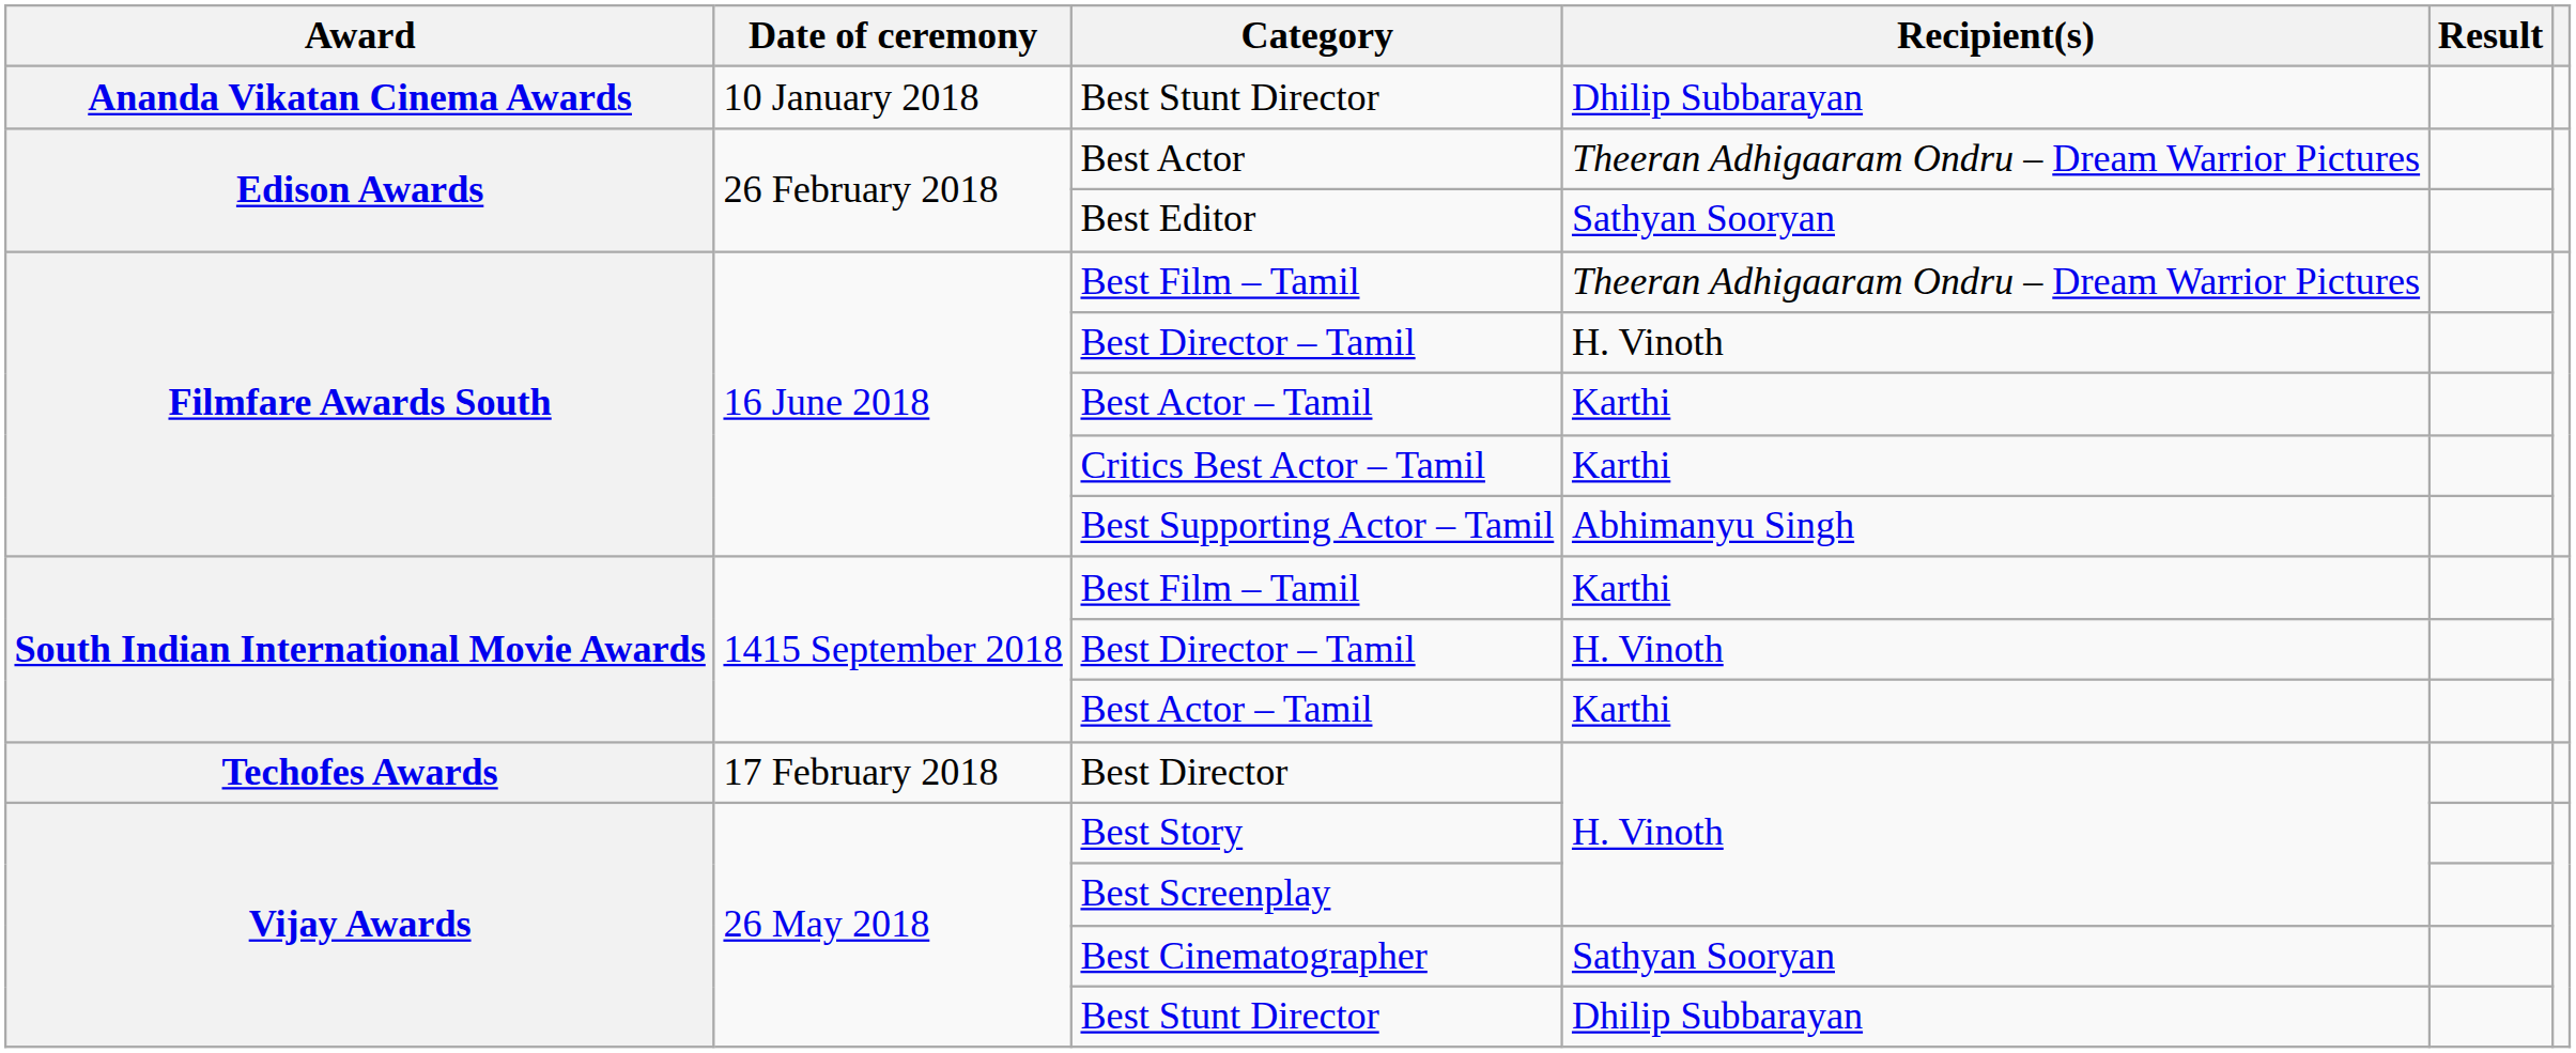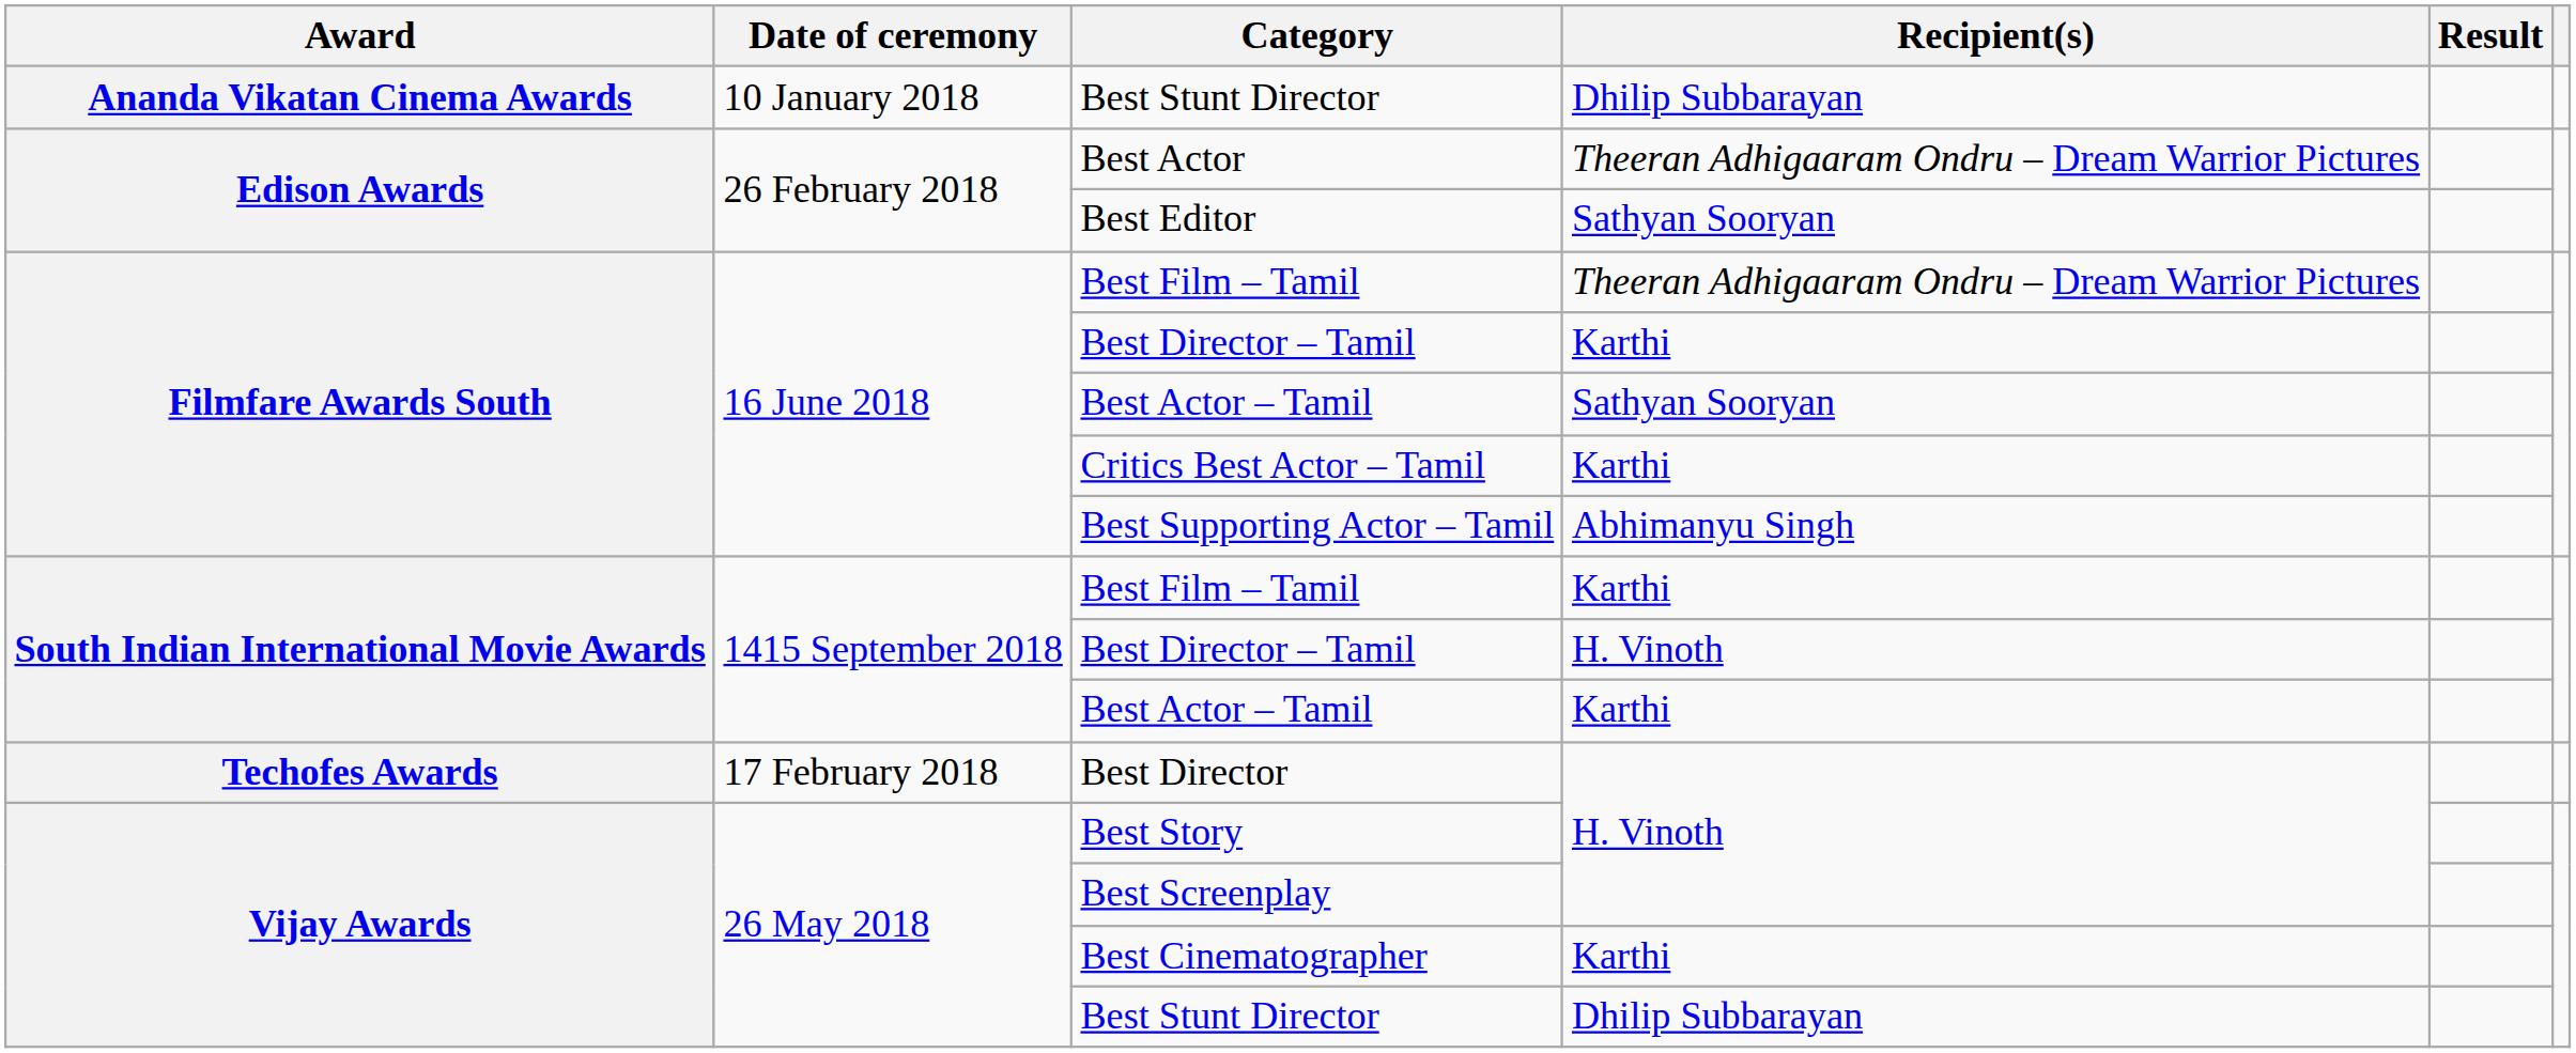Filmfare Awards South / Best Director – Tamil | Recipient(s): H. Vinoth -> Karthi
Filmfare Awards South / Best Actor – Tamil | Recipient(s): Karthi -> Sathyan Sooryan
Best Cinematographer | Recipient(s): Sathyan Sooryan -> Karthi
